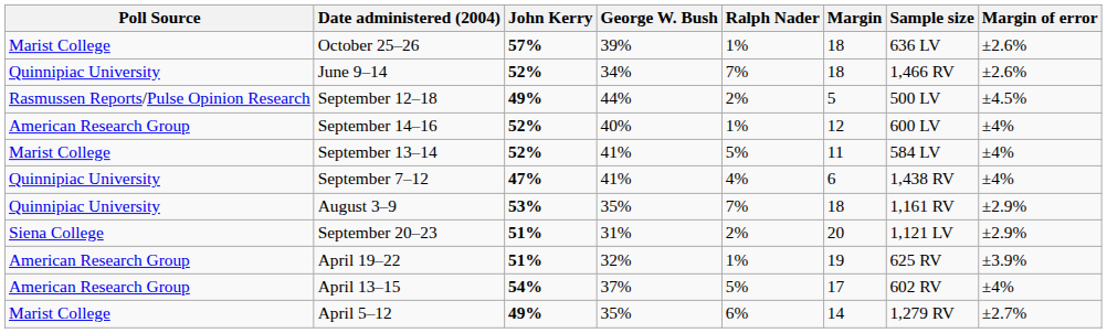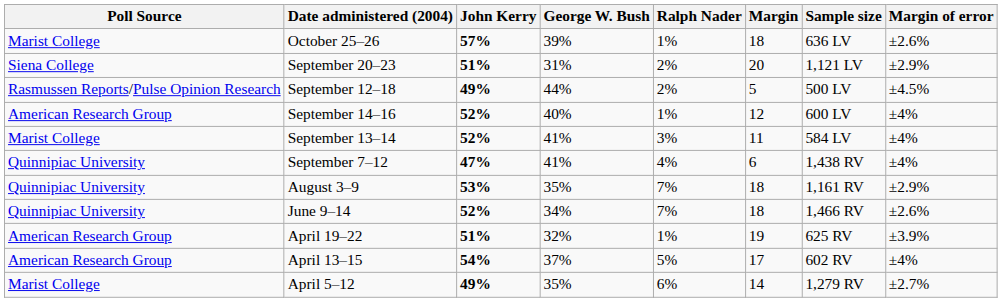rows swapped: September 20–23 <-> June 9–14
September 13–14 | Ralph Nader: 5% -> 3%
